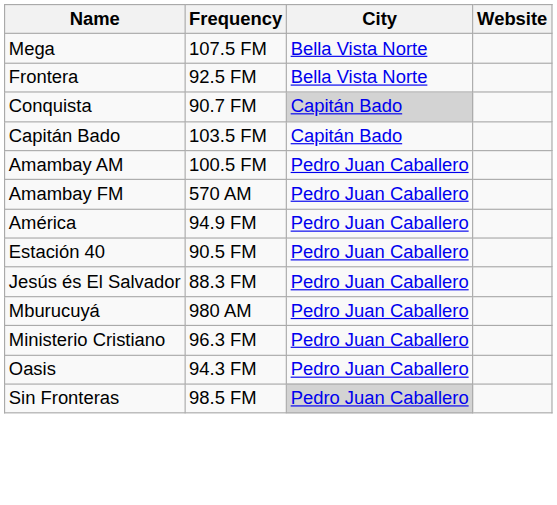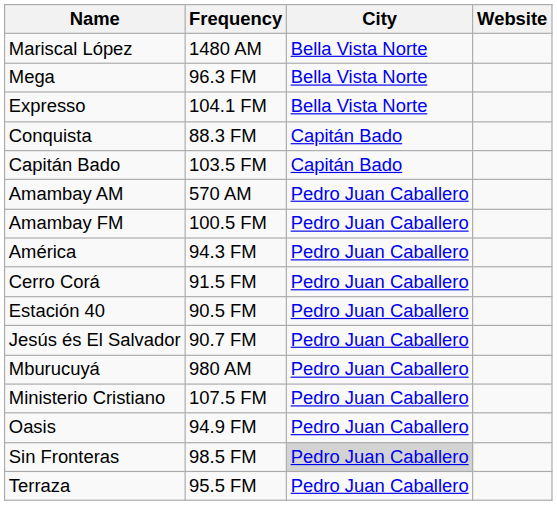+ row: Mariscal López | 1480 AM | Bella Vista Norte
Mega | Frequency: 107.5 FM -> 96.3 FM
+ row: Expresso | 104.1 FM | Bella Vista Norte
- row: Frontera | 92.5 FM | Bella Vista Norte
Conquista | Frequency: 90.7 FM -> 88.3 FM
Conquista | City: lightgrey background -> no background
Amambay AM | Frequency: 100.5 FM -> 570 AM
Amambay FM | Frequency: 570 AM -> 100.5 FM
América | Frequency: 94.9 FM -> 94.3 FM
+ row: Cerro Corá | 91.5 FM | Pedro Juan Caballero
Jesús és El Salvador | Frequency: 88.3 FM -> 90.7 FM
Ministerio Cristiano | Frequency: 96.3 FM -> 107.5 FM
Oasis | Frequency: 94.3 FM -> 94.9 FM
+ row: Terraza | 95.5 FM | Pedro Juan Caballero
